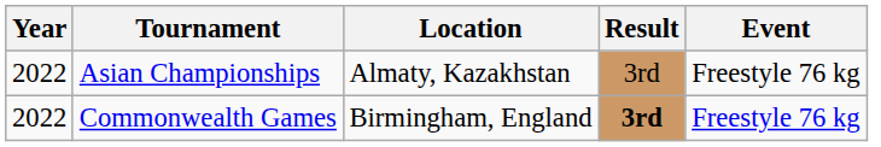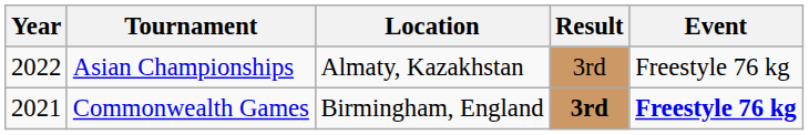Commonwealth Games | Year: 2022 -> 2021
Commonwealth Games | Event: normal -> bold
